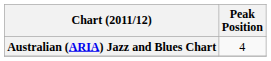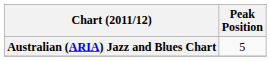Australian (ARIA) Jazz and Blues Chart | Peak Position: 4 -> 5
